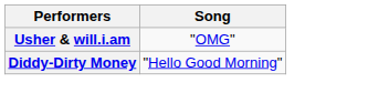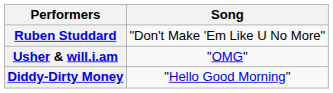+ row: Ruben Studdard | "Don't Make 'Em Like U No More"
